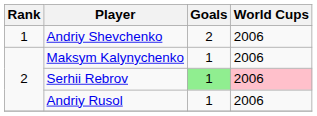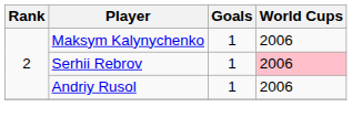- row: 1 | Andriy Shevchenko | 2 | 2006
Serhii Rebrov | Goals: lightgreen background -> no background
